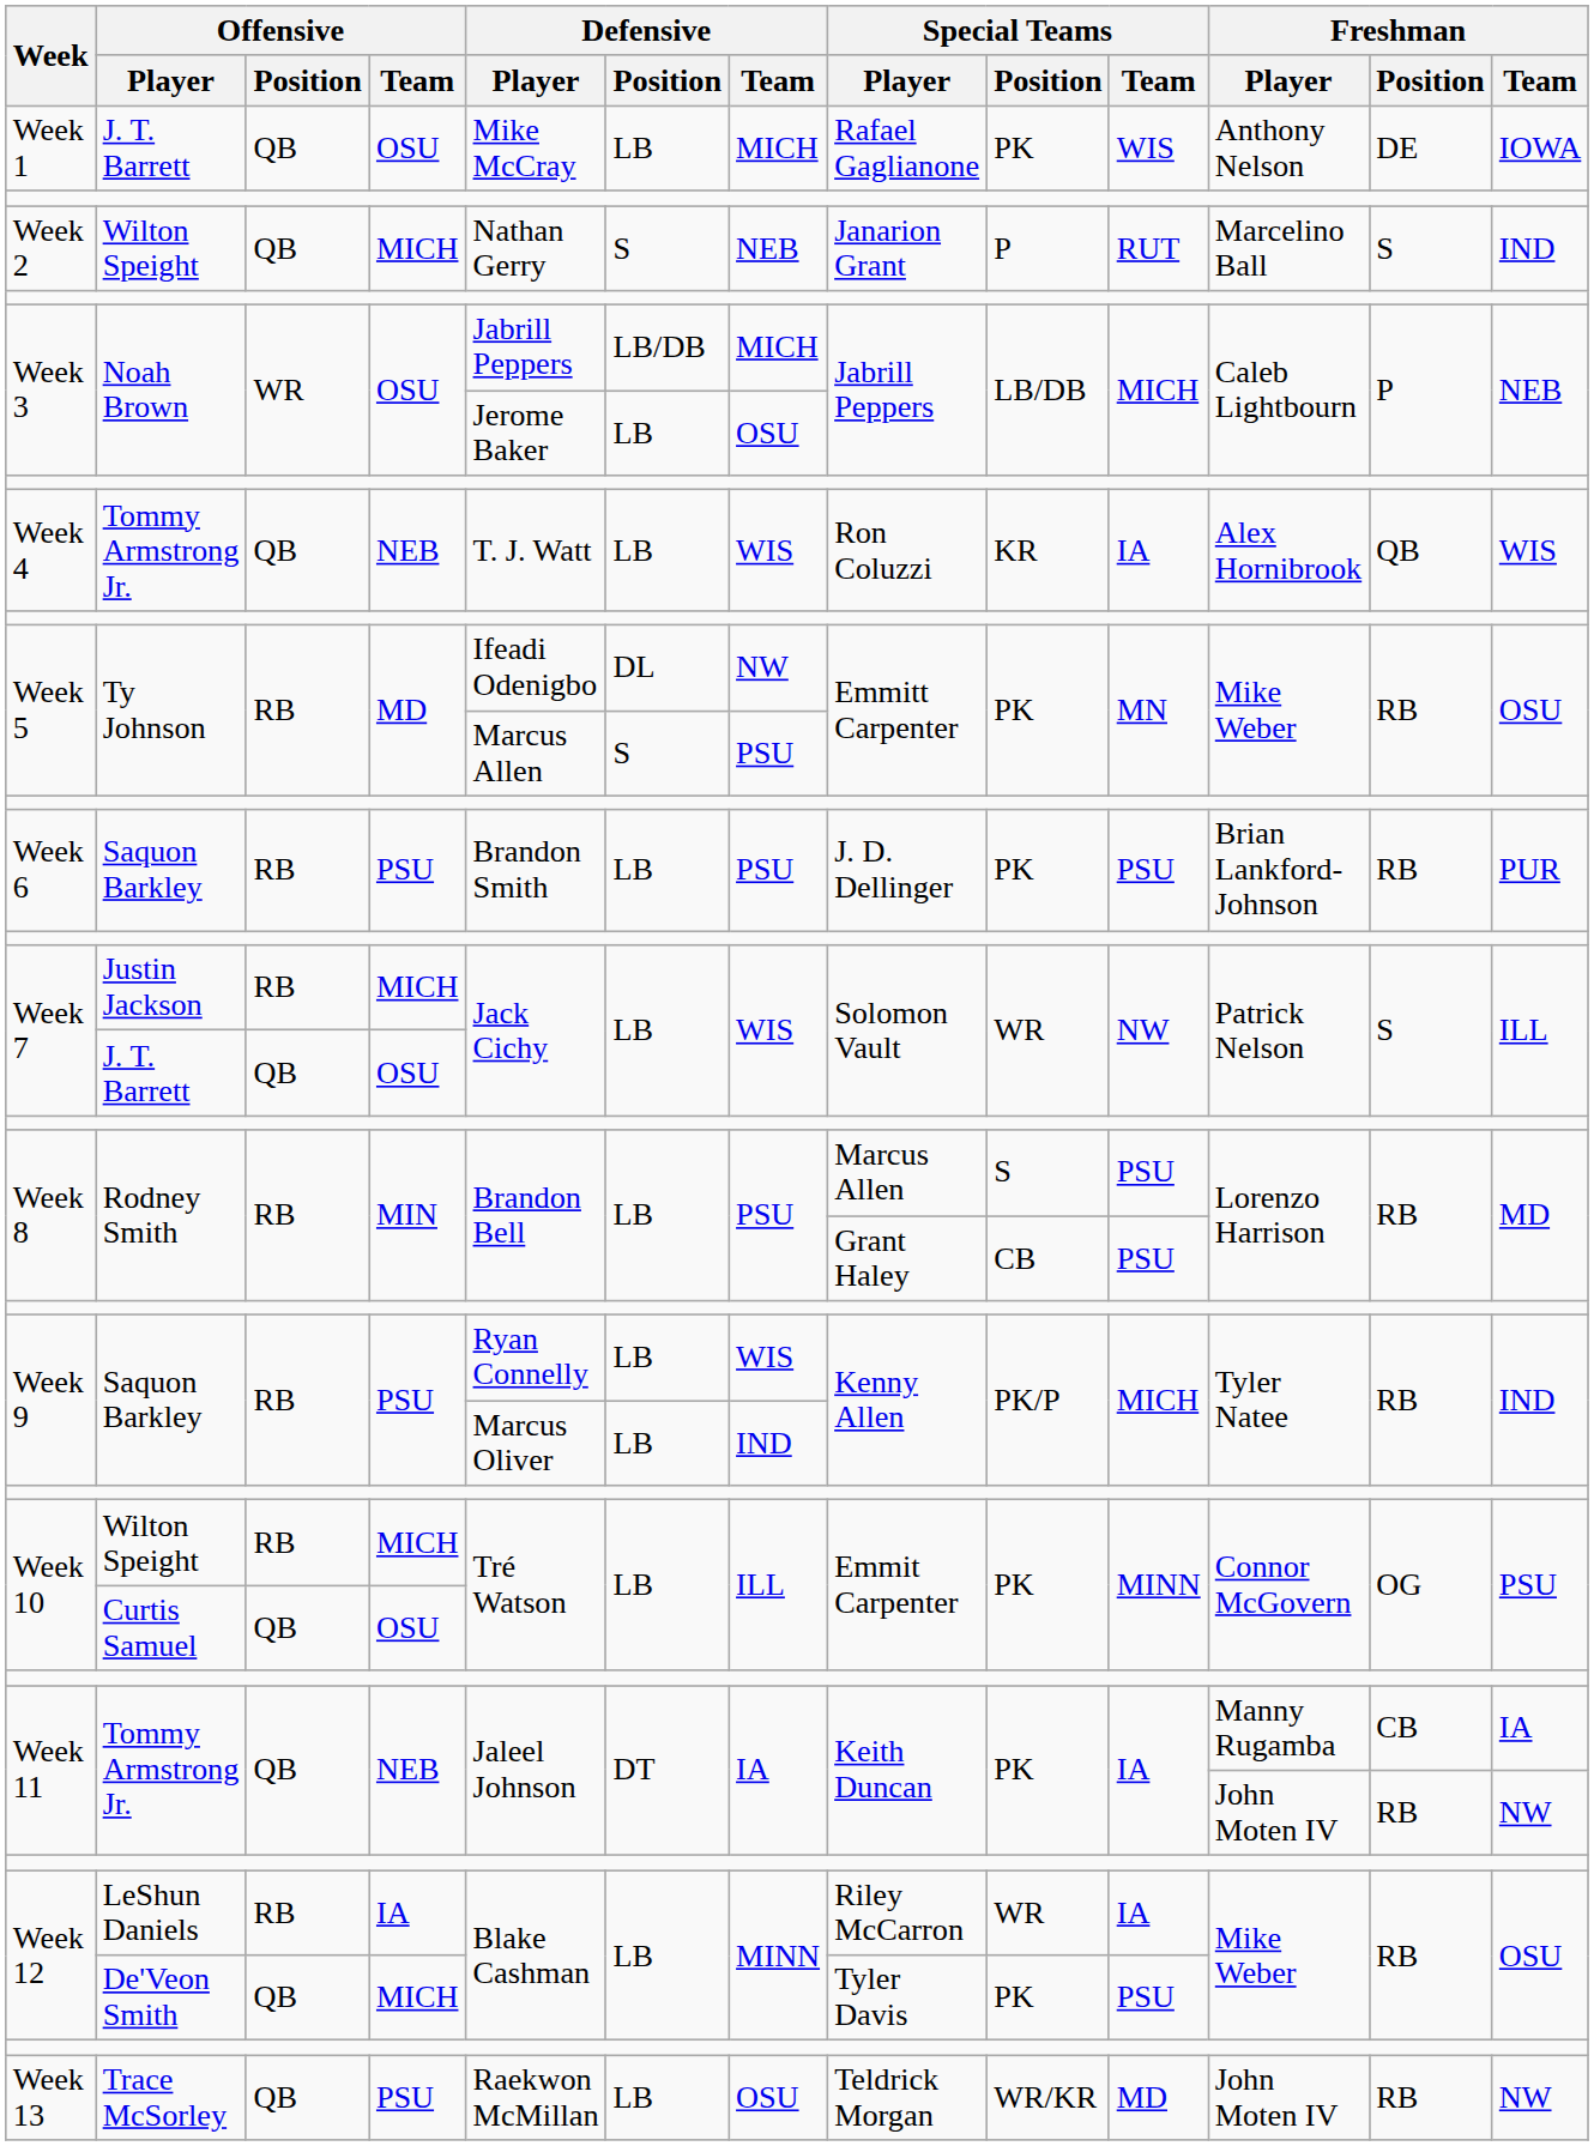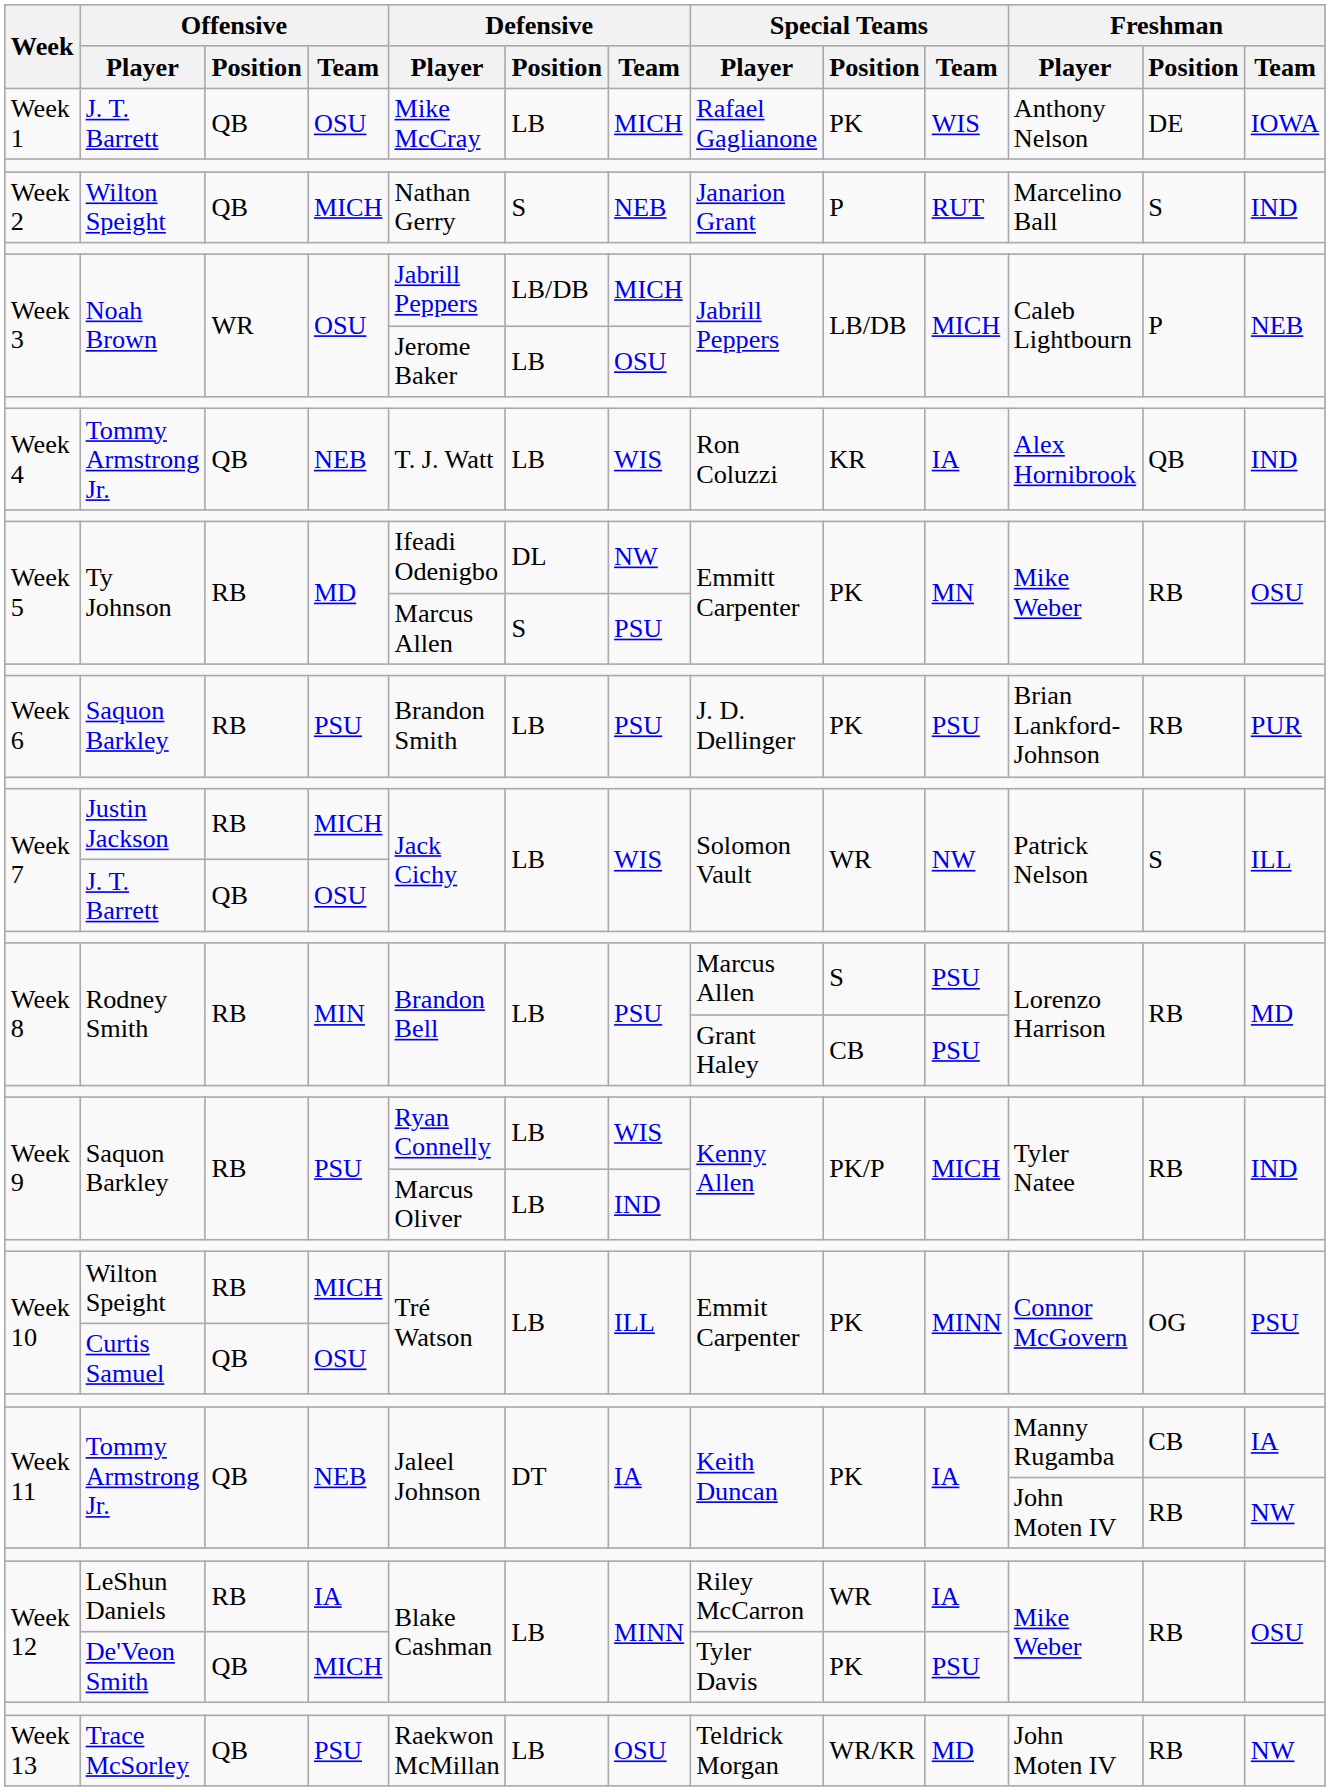Week 4 | Freshman / Team: WIS -> IND
